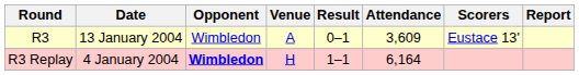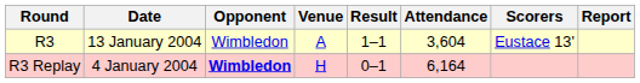R3 | Result: 0–1 -> 1–1
R3 | Attendance: 3,609 -> 3,604
R3 Replay | Result: 1–1 -> 0–1
